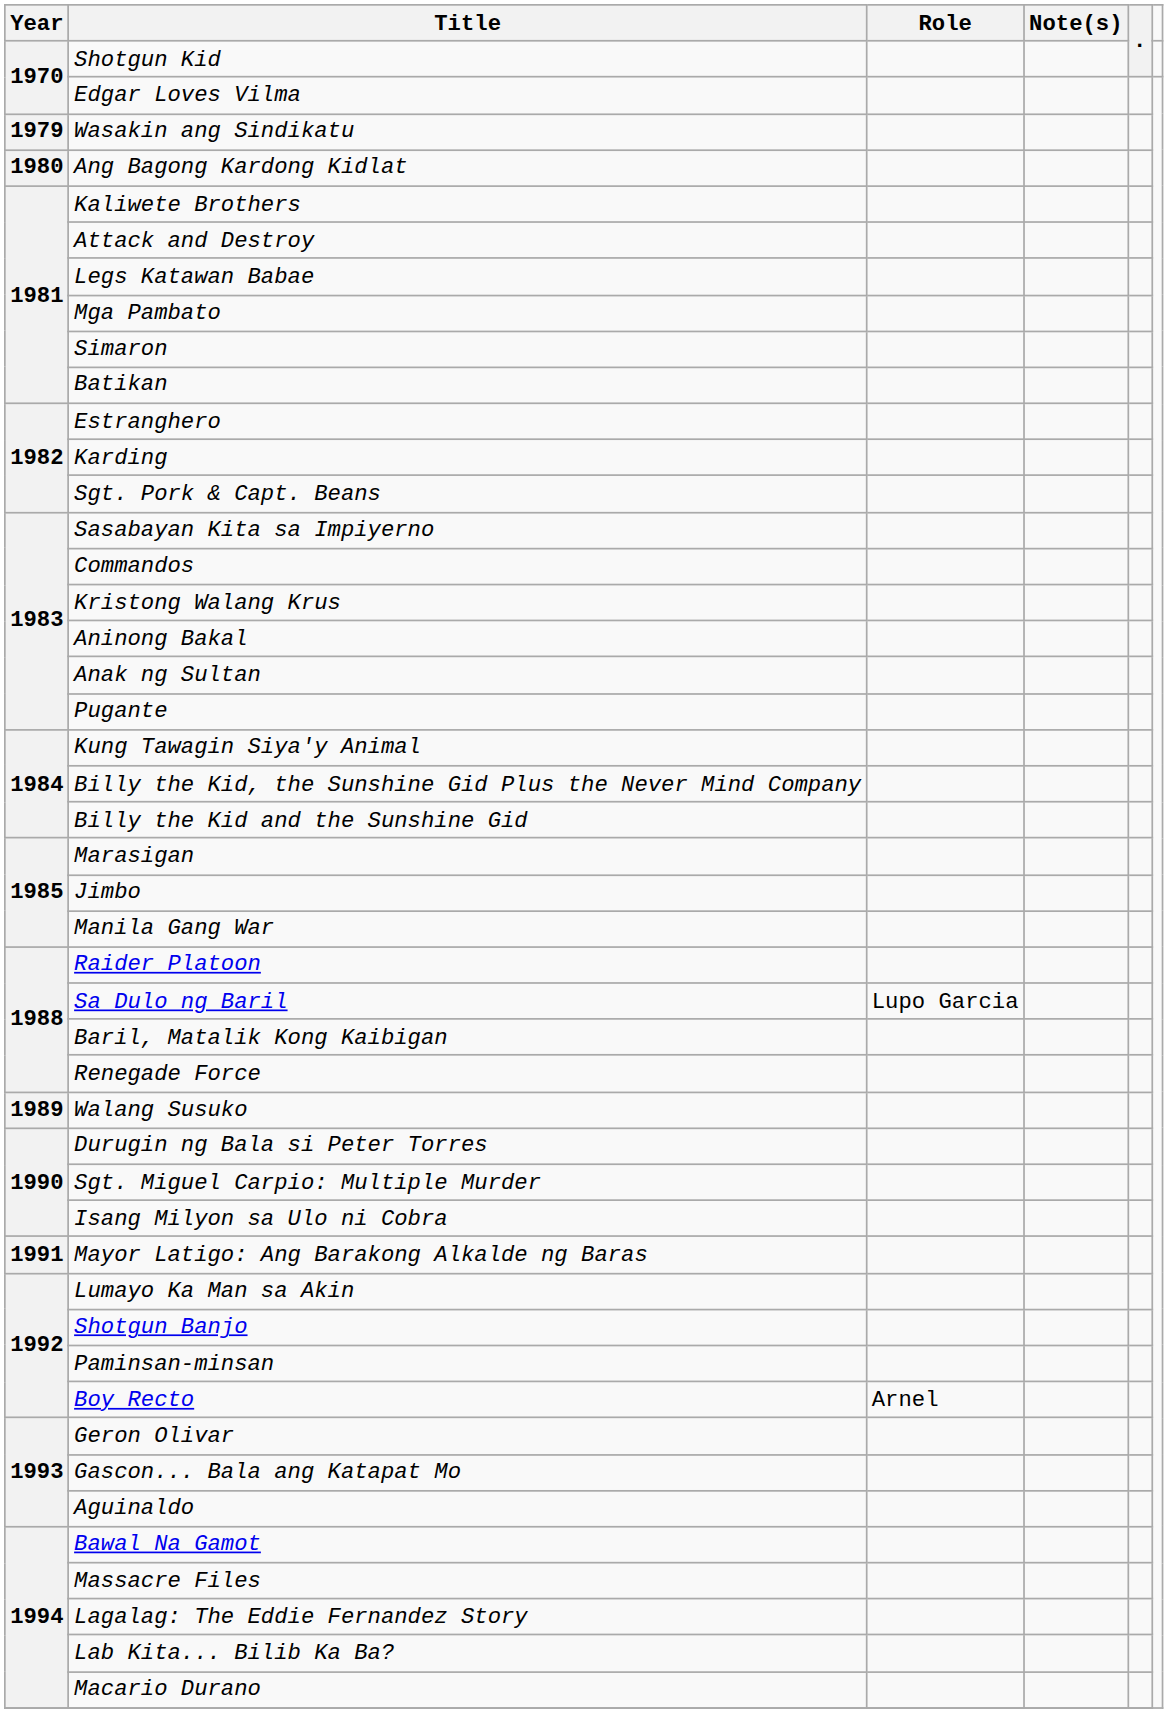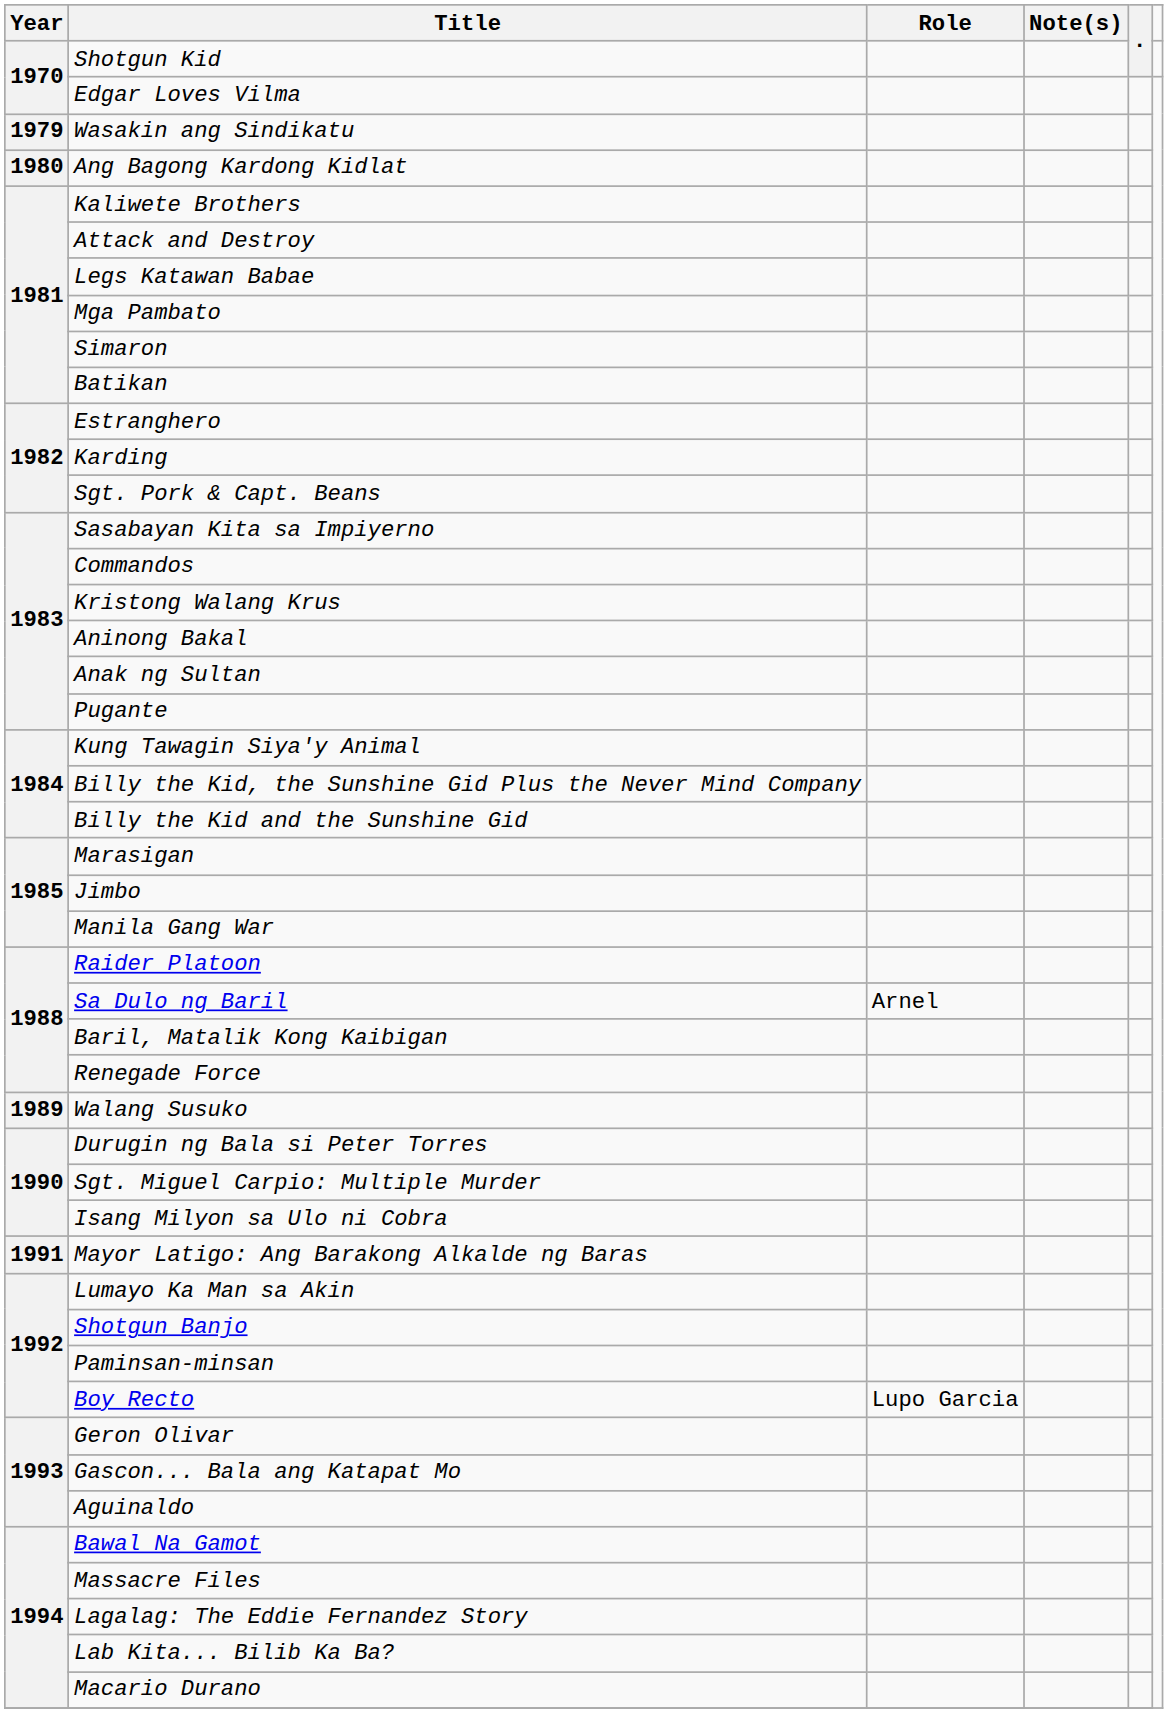Sa Dulo ng Baril | Role: Lupo Garcia -> Arnel
Boy Recto | Role: Arnel -> Lupo Garcia
